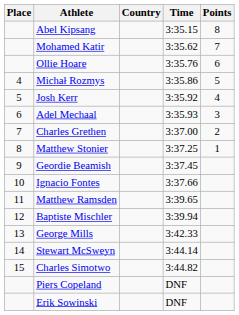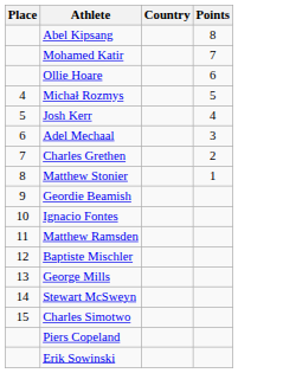- column: Time | 3:35.15 | 3:35.62 | 3:35.76 | 3:35.86 | 3:35.92 | 3:35.93 | 3:37.00 | 3:37.25 | 3:37.45 | 3:37.66 | 3:39.65 | 3:39.94 | 3:42.33 | 3:44.14 | 3:44.82 | DNF | DNF
